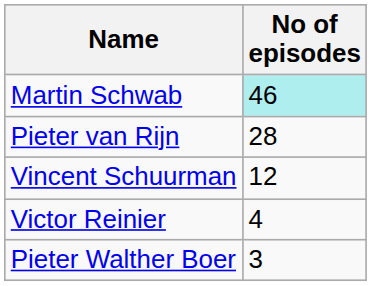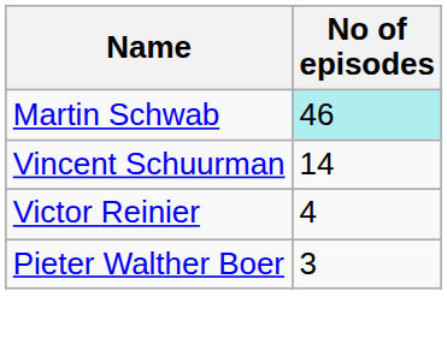- row: Pieter van Rijn | 28
Vincent Schuurman | No of episodes: 12 -> 14
